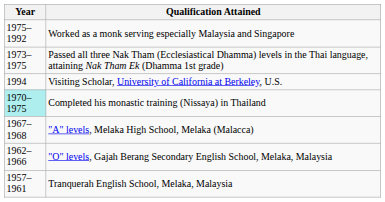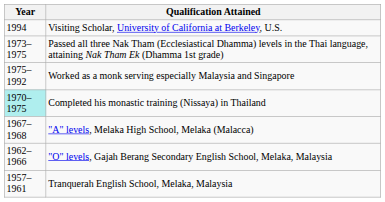rows swapped: Visiting Scholar, University of California at Berkeley, U.S. <-> Worked as a monk serving especially Malaysia and Singapore
